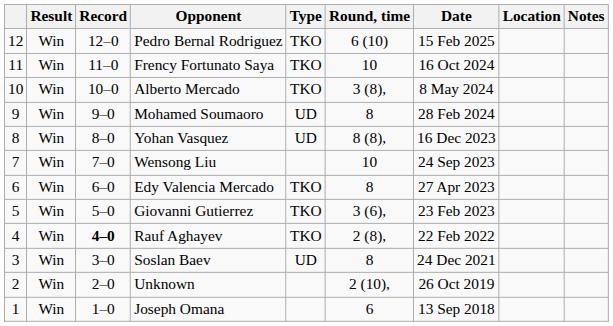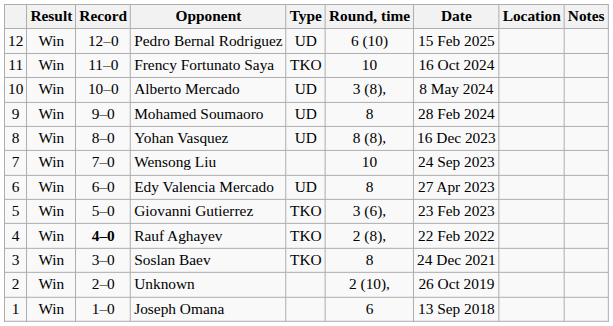Pedro Bernal Rodriguez | Type: TKO -> UD
Alberto Mercado | Type: TKO -> UD
Edy Valencia Mercado | Type: TKO -> UD
Soslan Baev | Type: UD -> TKO
